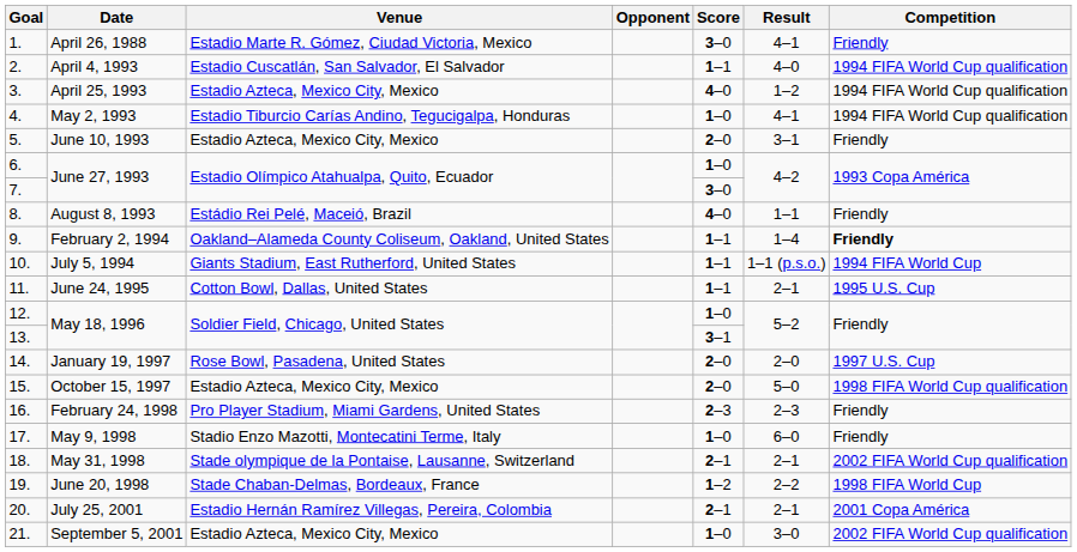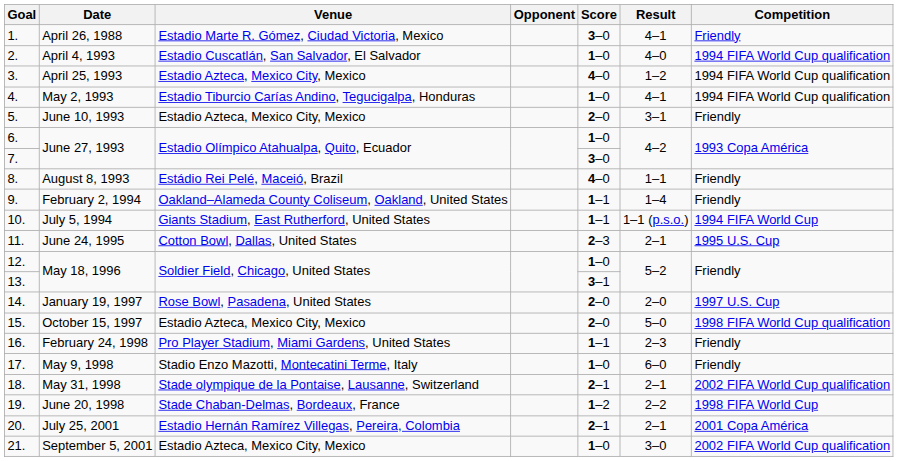April 4, 1993 | Score: 1–1 -> 1–0
February 2, 1994 | Competition: bold -> normal
June 24, 1995 | Score: 1–1 -> 2–3
February 24, 1998 | Score: 2–3 -> 1–1
